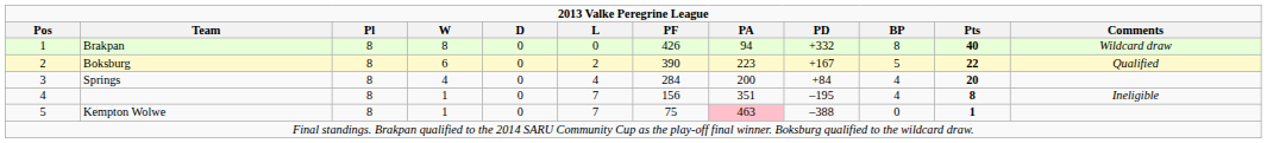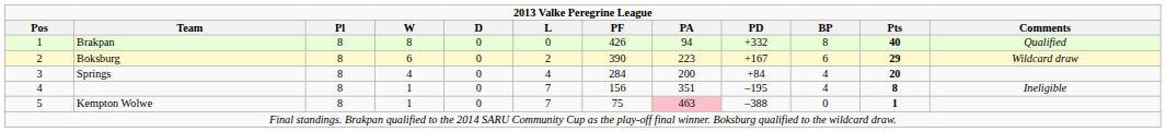Brakpan | Comments: Wildcard draw -> Qualified
Boksburg | BP: 5 -> 6
Boksburg | Pts: 22 -> 29
Boksburg | Comments: Qualified -> Wildcard draw
